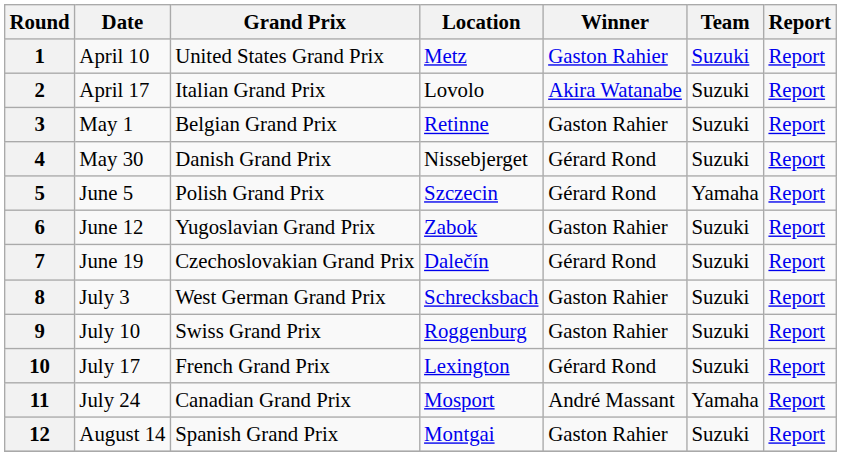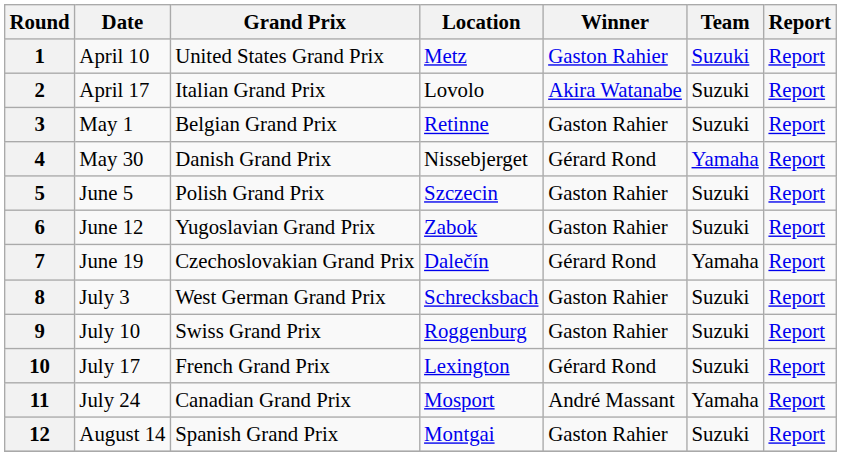4 | Team: Suzuki -> Yamaha
5 | Winner: Gérard Rond -> Gaston Rahier
5 | Team: Yamaha -> Suzuki
7 | Team: Suzuki -> Yamaha
